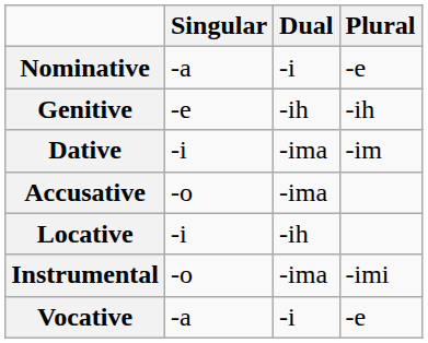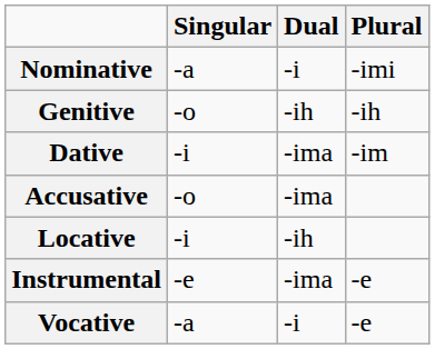Nominative | Plural: -e -> -imi
Genitive | Singular: -e -> -o
Instrumental | Singular: -o -> -e
Instrumental | Plural: -imi -> -e
